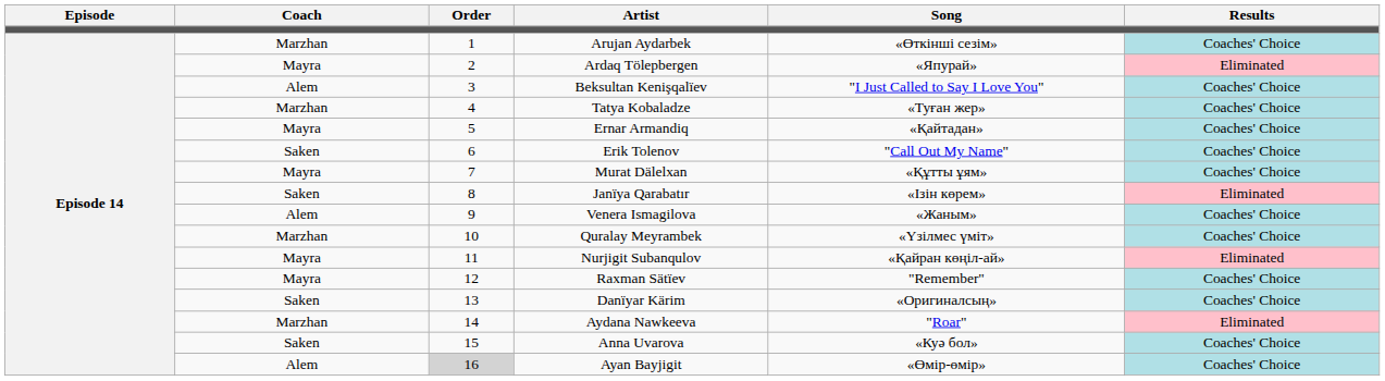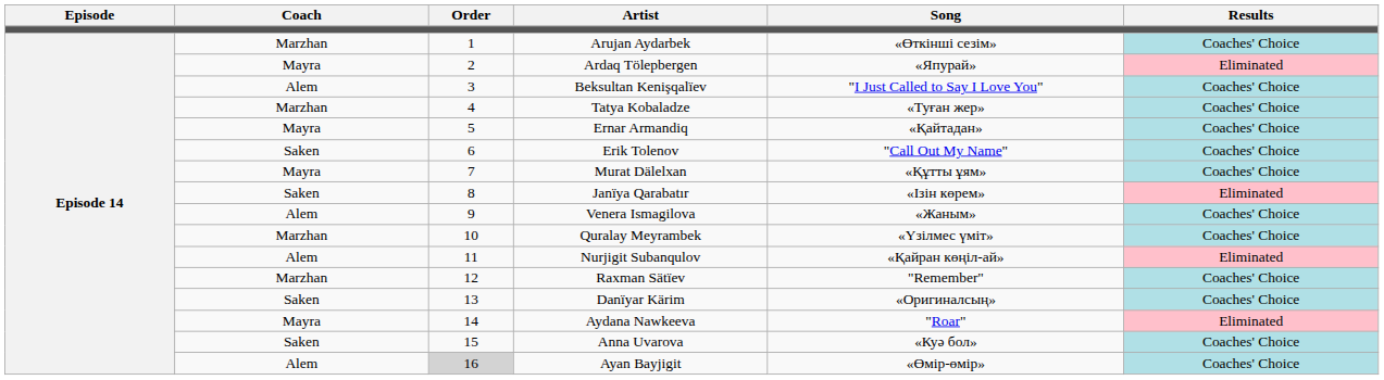Nurjigit Subanqulov | Coach: Mayra -> Alem
Raxman Sätïev | Coach: Mayra -> Marzhan
Aydana Nawkeeva | Coach: Marzhan -> Mayra
